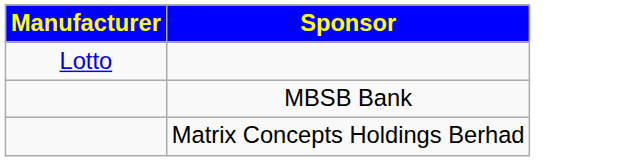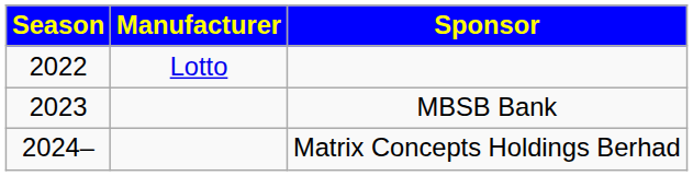+ column: Season | 2022 | 2023 | 2024–
